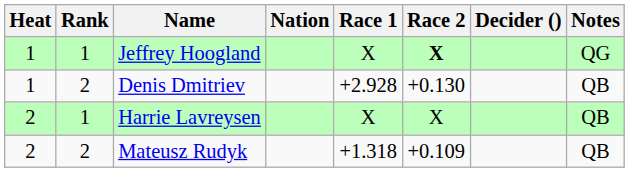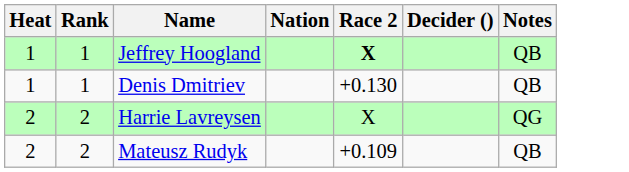- column: Race 1 | X | +2.928 | X | +1.318
Jeffrey Hoogland | Notes: QG -> QB
Denis Dmitriev | Rank: 2 -> 1
Harrie Lavreysen | Rank: 1 -> 2
Harrie Lavreysen | Notes: QB -> QG
